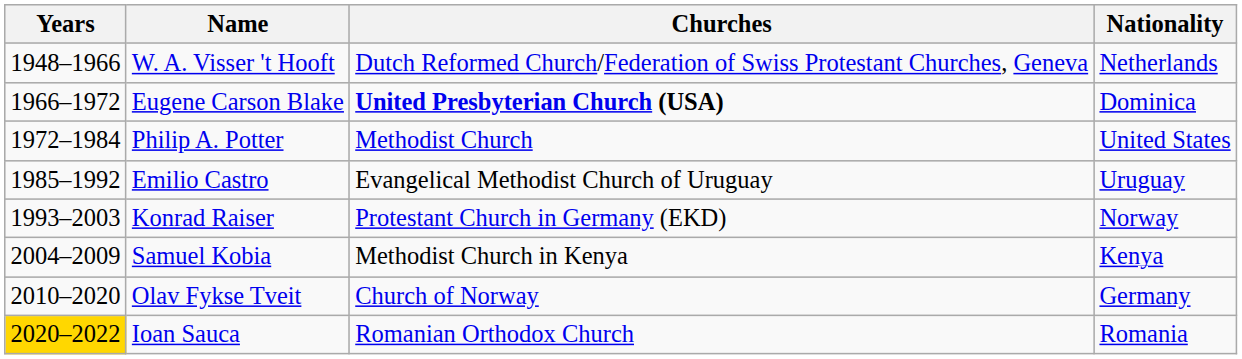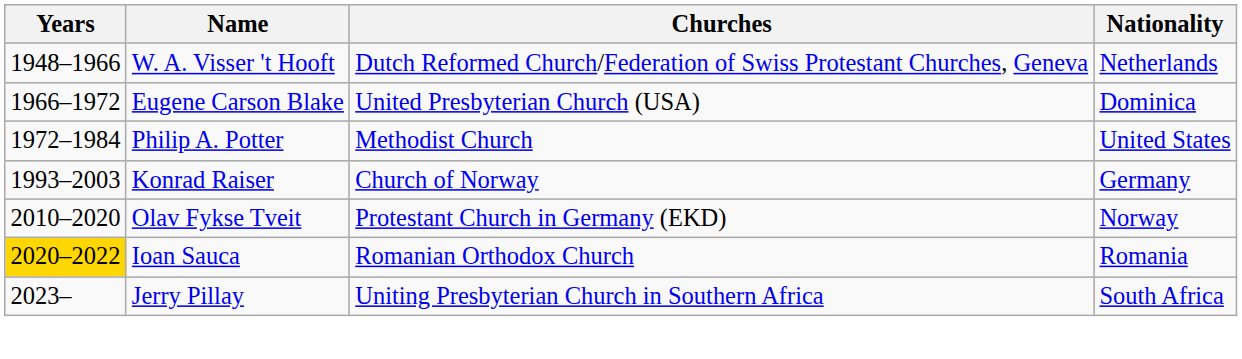Eugene Carson Blake | Churches: bold -> normal
- row: 1985–1992 | Emilio Castro | Evangelical Methodist Church of Uruguay | Uruguay
Konrad Raiser | Churches: Protestant Church in Germany (EKD) -> Church of Norway
Konrad Raiser | Nationality: Norway -> Germany
- row: 2004–2009 | Samuel Kobia | Methodist Church in Kenya | Kenya
Olav Fykse Tveit | Churches: Church of Norway -> Protestant Church in Germany (EKD)
Olav Fykse Tveit | Nationality: Germany -> Norway
+ row: 2023– | Jerry Pillay | Uniting Presbyterian Church in Southern Africa | South Africa
